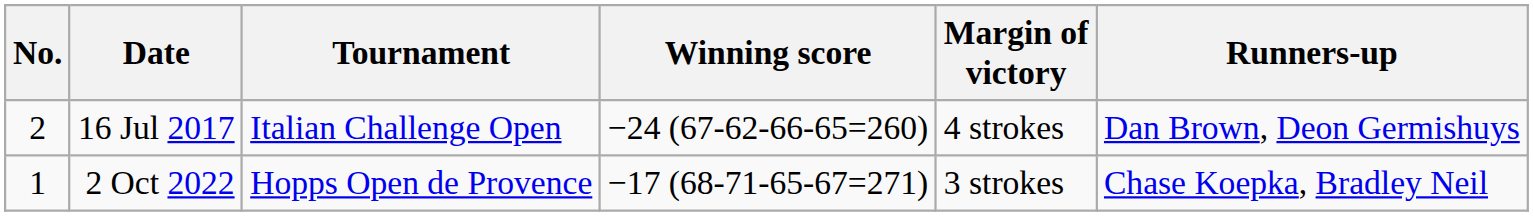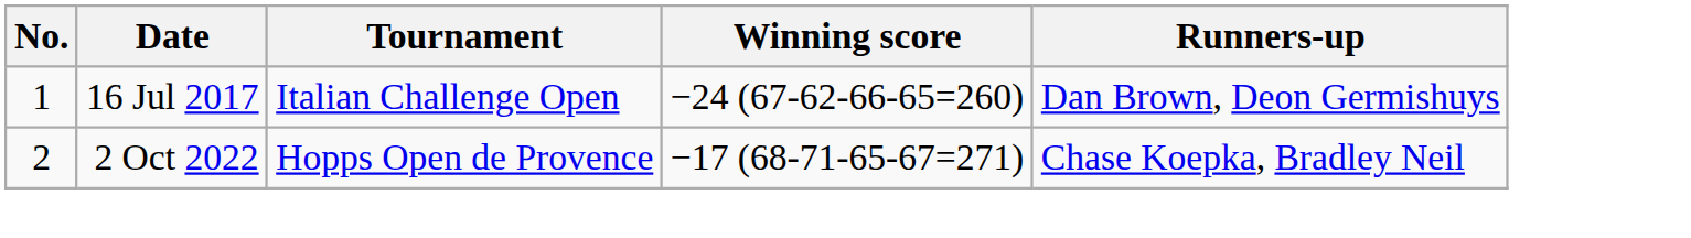- column: Margin of victory | 4 strokes | 3 strokes
16 Jul 2017 | No.: 2 -> 1
2 Oct 2022 | No.: 1 -> 2
